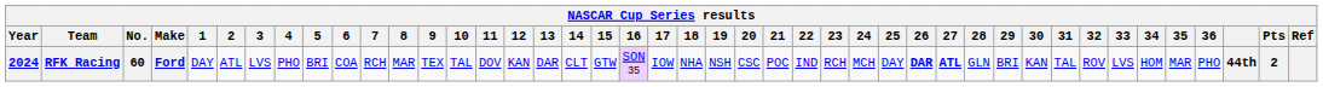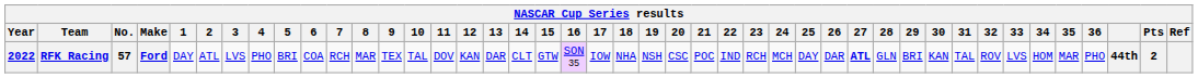RFK Racing | Year: 2024 -> 2022
RFK Racing | No.: 60 -> 57
RFK Racing | 26: bold -> normal
